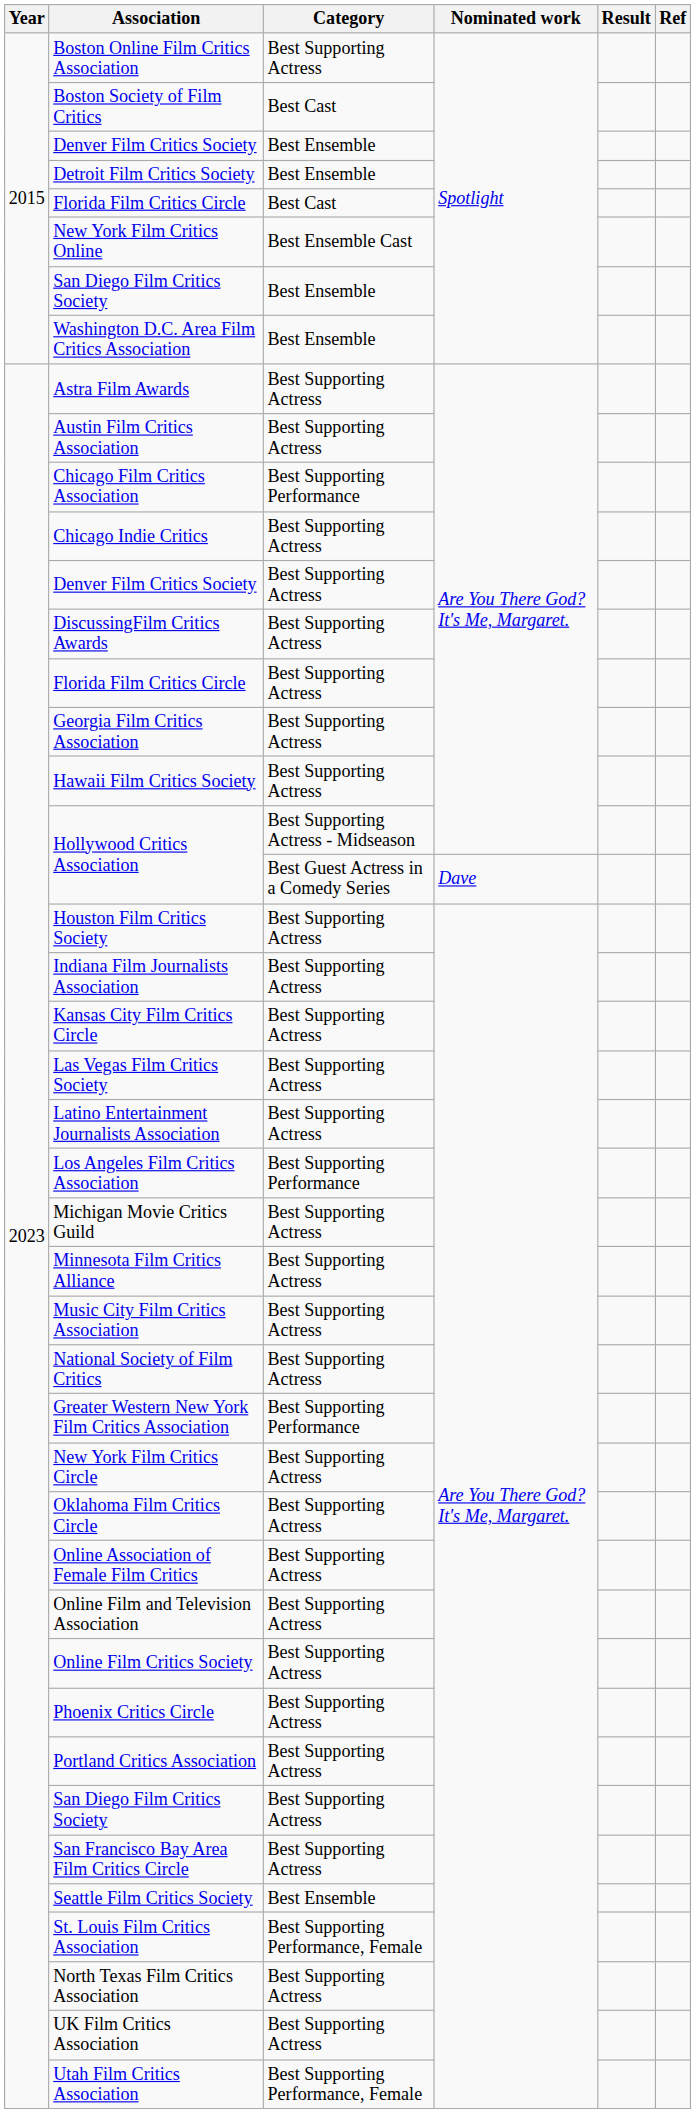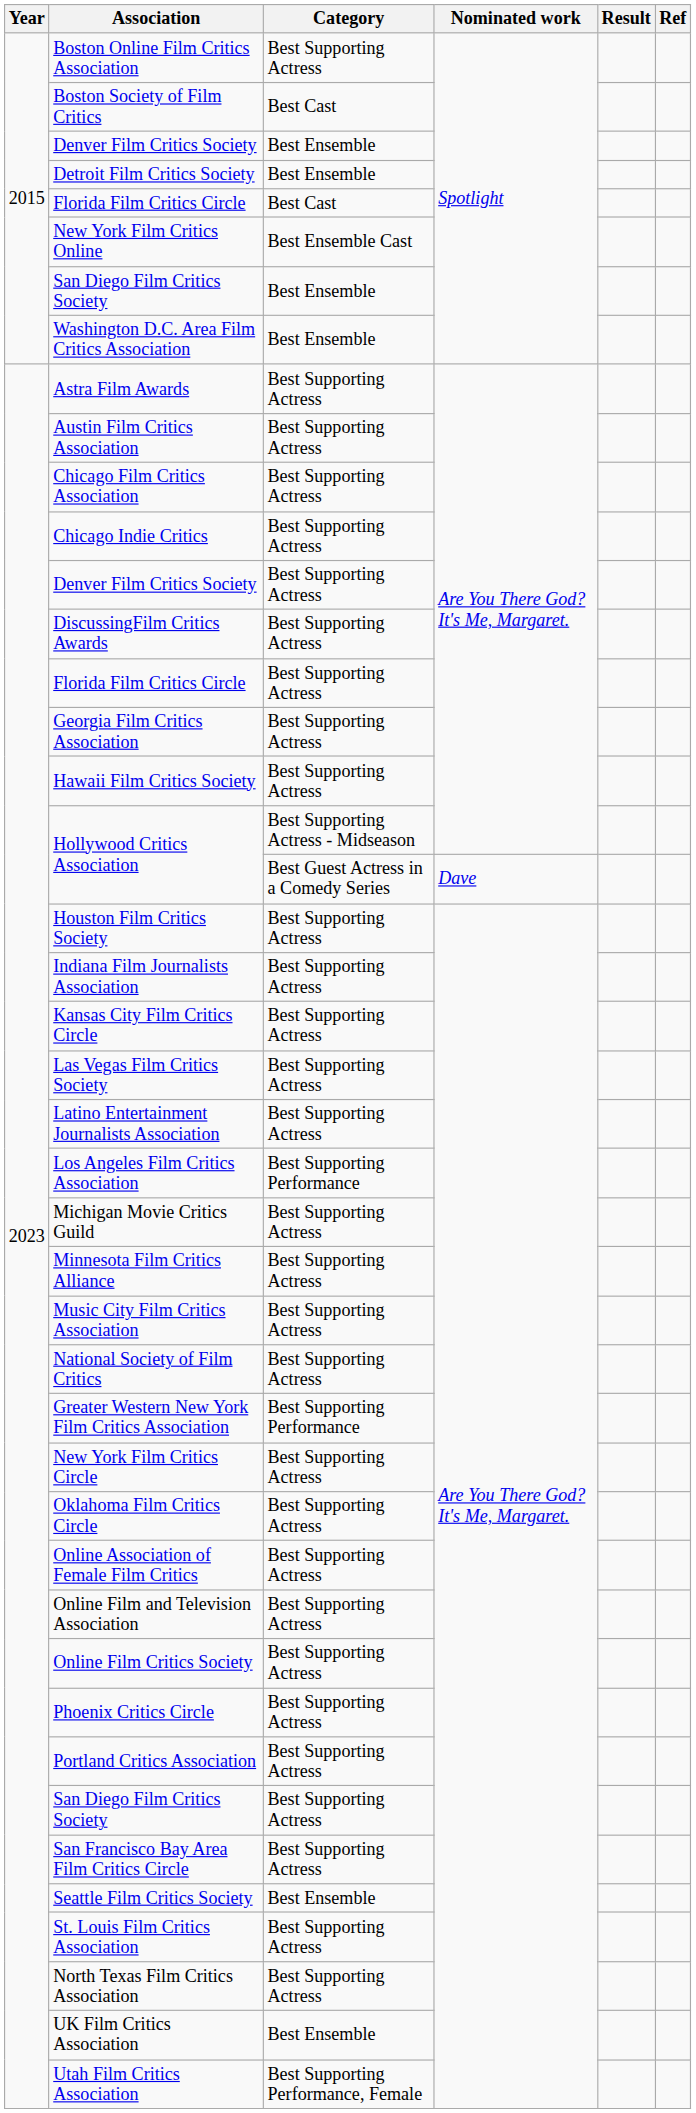Chicago Film Critics Association | Category: Best Supporting Performance -> Best Supporting Actress
St. Louis Film Critics Association | Category: Best Supporting Performance, Female -> Best Supporting Actress
UK Film Critics Association | Category: Best Supporting Actress -> Best Ensemble
